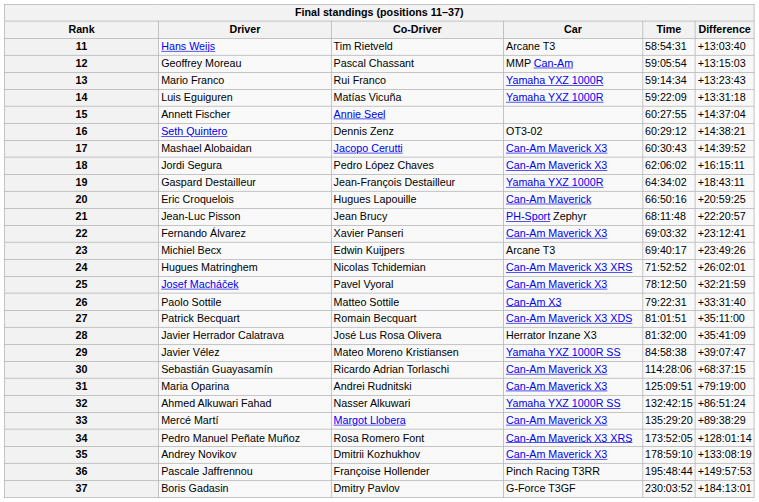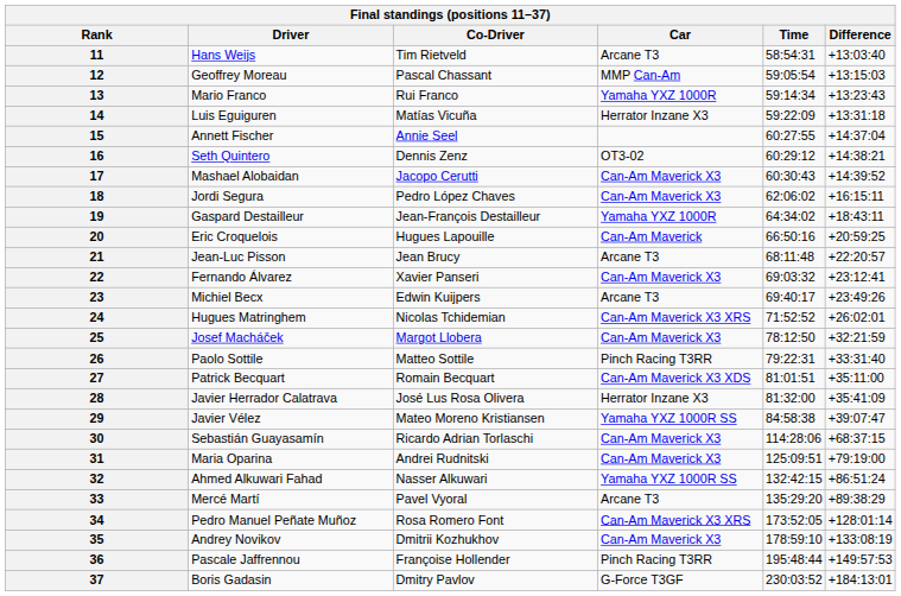14 | Car: Yamaha YXZ 1000R -> Herrator Inzane X3
21 | Car: PH-Sport Zephyr -> Arcane T3
25 | Co-Driver: Pavel Vyoral -> Margot Llobera
26 | Car: Can-Am X3 -> Pinch Racing T3RR
33 | Co-Driver: Margot Llobera -> Pavel Vyoral
33 | Car: Can-Am Maverick X3 -> Arcane T3
